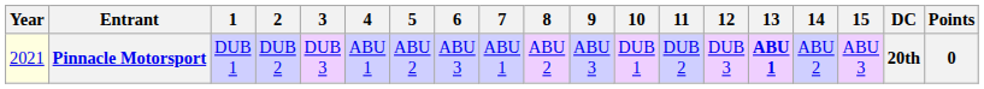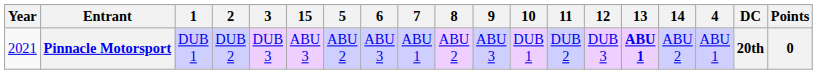columns swapped: 4 <-> 15
Pinnacle Motorsport | Year: lightyellow background -> no background
